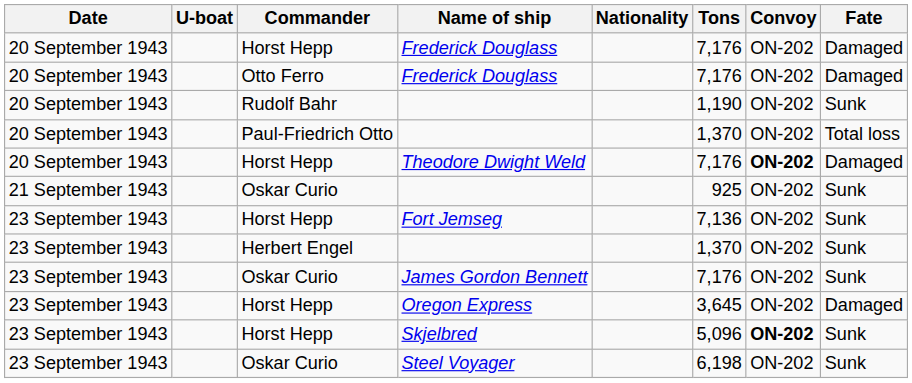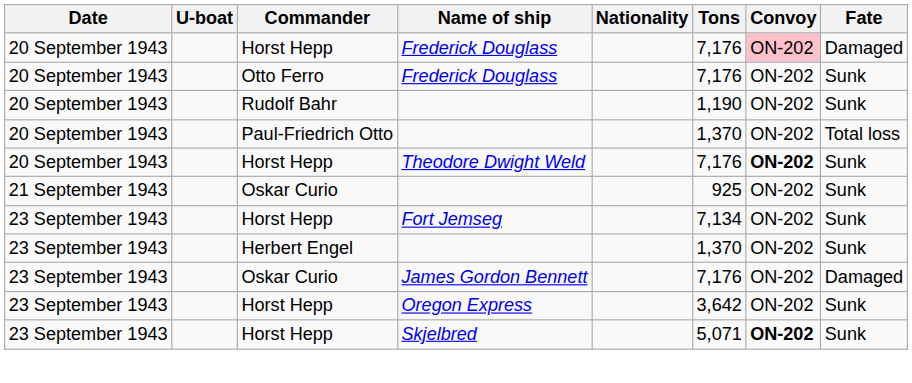Horst Hepp / Frederick Douglass | Convoy: no background -> pink background
Otto Ferro / Frederick Douglass | Fate: Damaged -> Sunk
Theodore Dwight Weld | Fate: Damaged -> Sunk
Fort Jemseg | Tons: 7,136 -> 7,134
James Gordon Bennett | Fate: Sunk -> Damaged
Oregon Express | Tons: 3,645 -> 3,642
Oregon Express | Fate: Damaged -> Sunk
Skjelbred | Tons: 5,096 -> 5,071
- row: 23 September 1943 | Oskar Curio | Steel Voyager | 6,198 | ON-202 | Sunk
